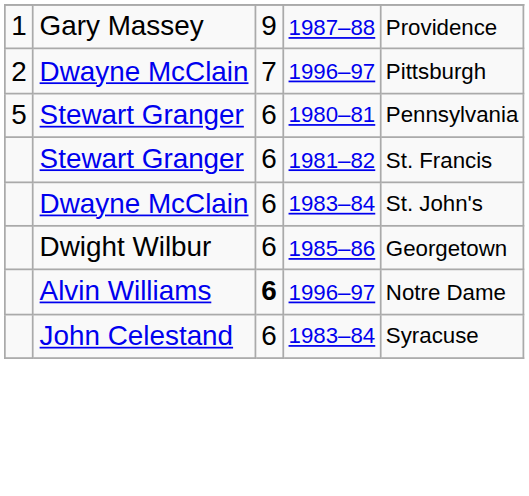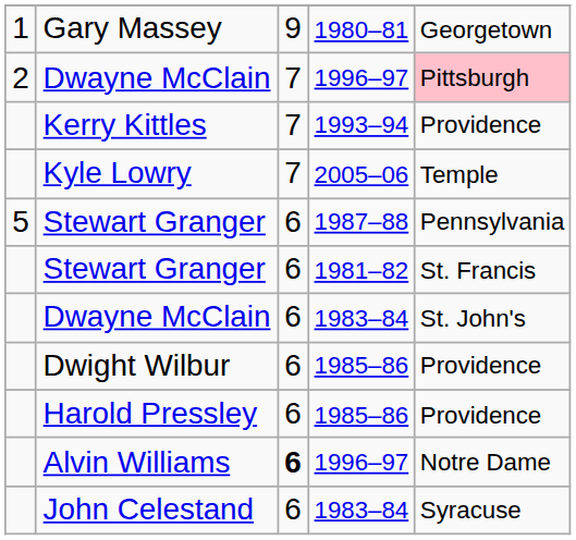Gary Massey | column 4: 1987–88 -> 1980–81
Gary Massey | column 5: Providence -> Georgetown
2 / Dwayne McClain | column 5: no background -> pink background
+ row: Kerry Kittles | 7 | 1993–94 | Providence
+ row: Kyle Lowry | 7 | 2005–06 | Temple
5 / Stewart Granger | column 4: 1980–81 -> 1987–88
Dwight Wilbur | column 5: Georgetown -> Providence
+ row: Harold Pressley | 6 | 1985–86 | Providence
